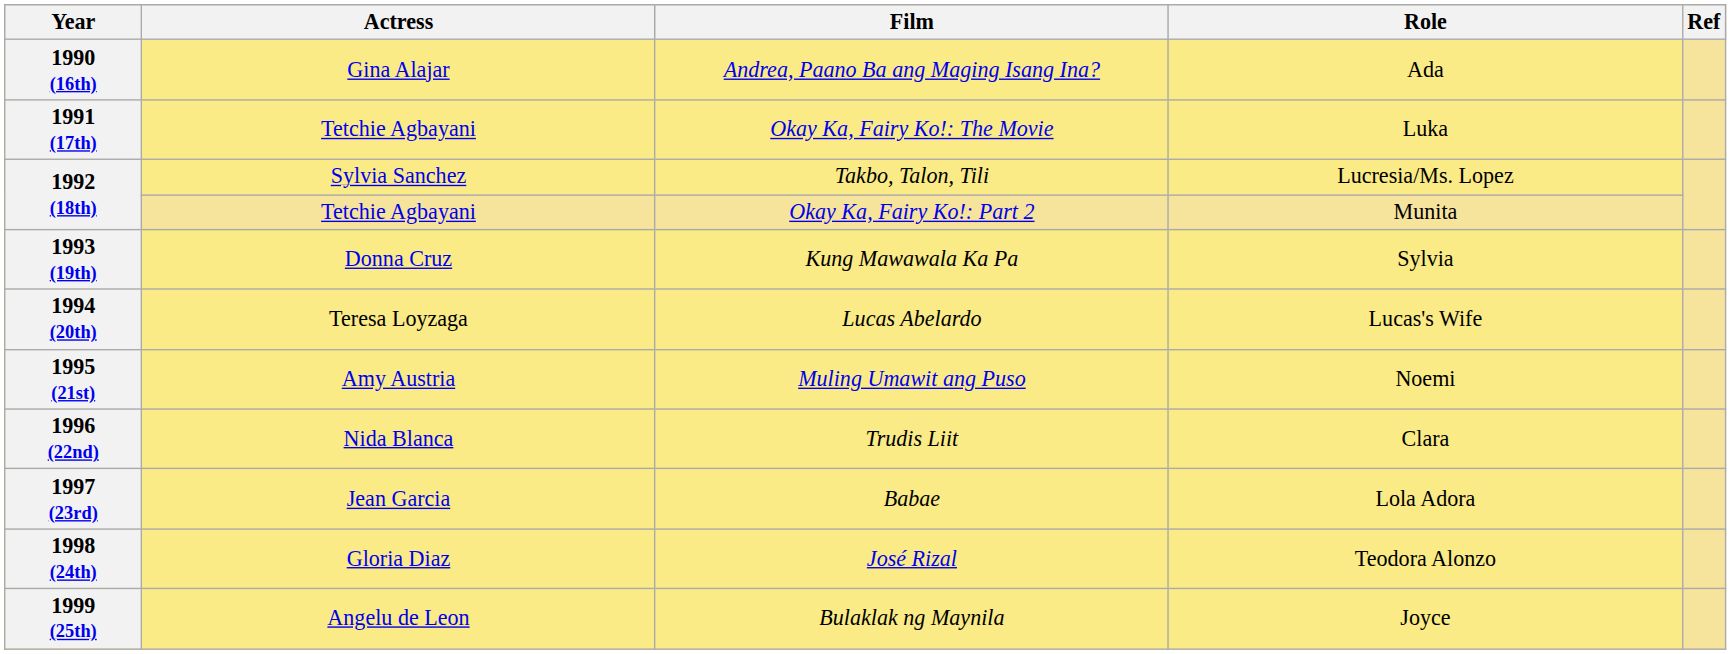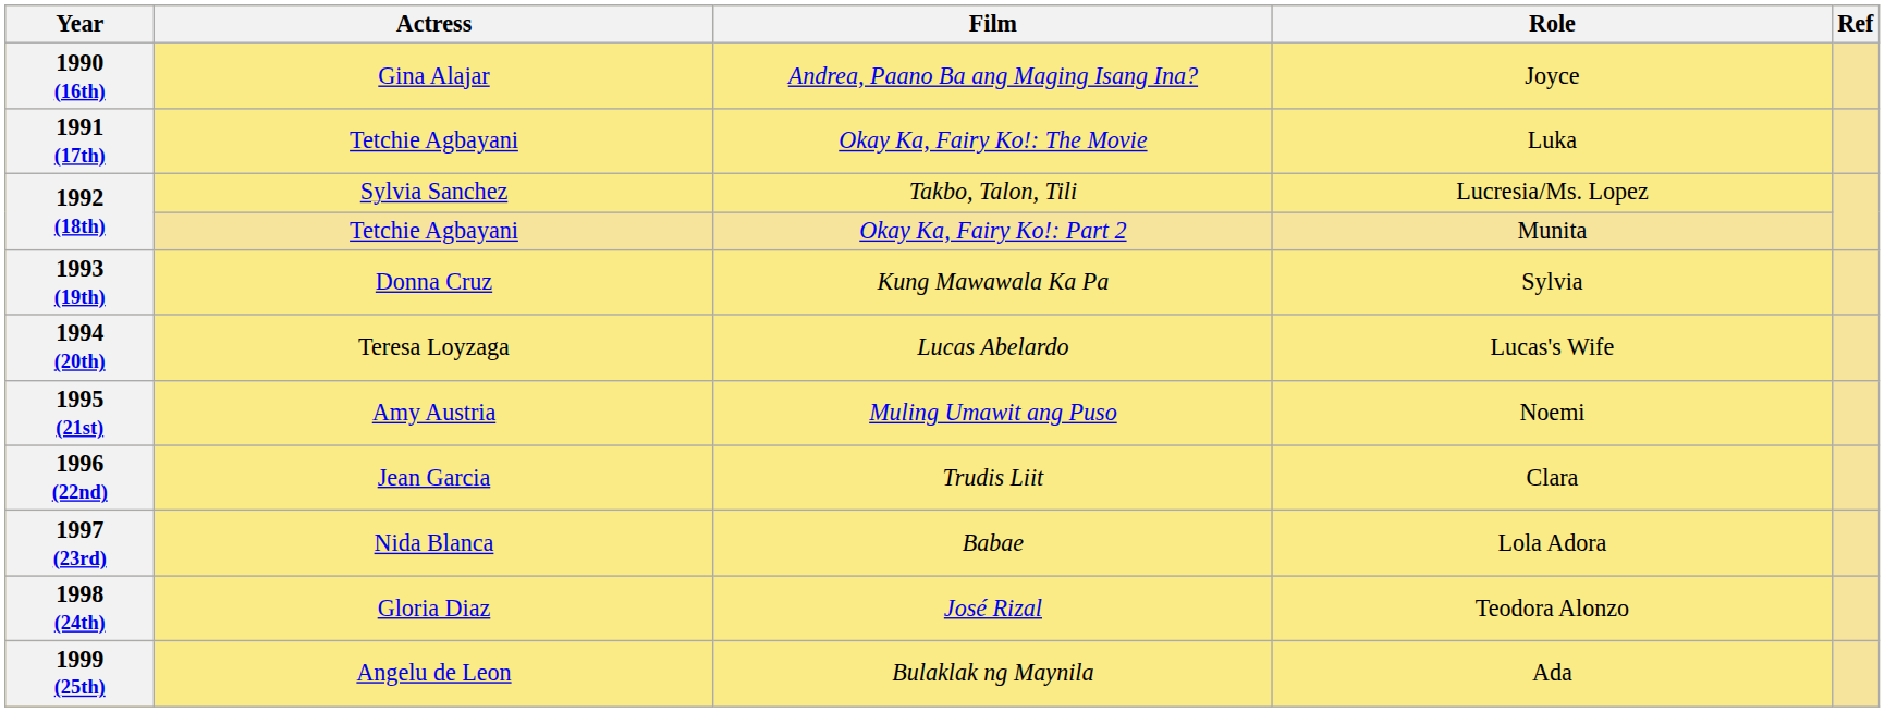1990 (16th) | Role: Ada -> Joyce
1996 (22nd) | Actress: Nida Blanca -> Jean Garcia
1997 (23rd) | Actress: Jean Garcia -> Nida Blanca
1999 (25th) | Role: Joyce -> Ada
